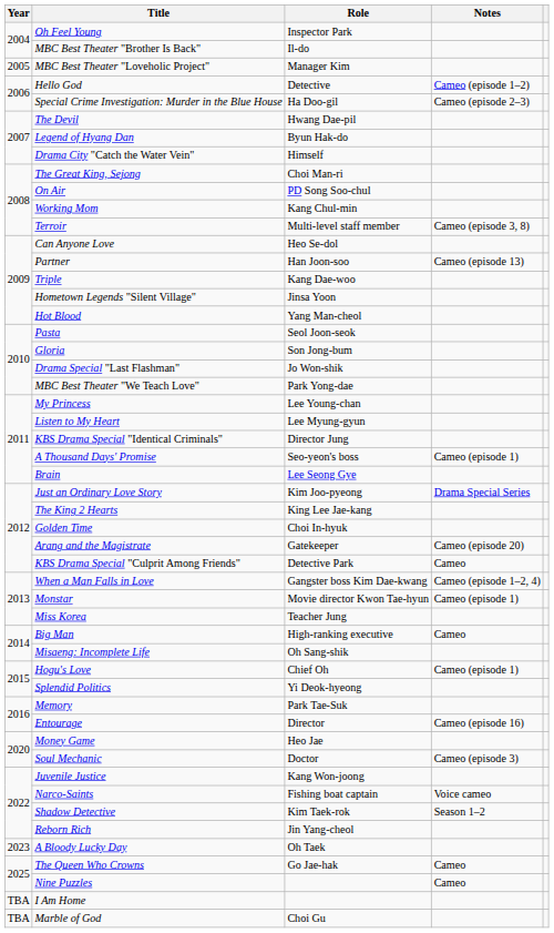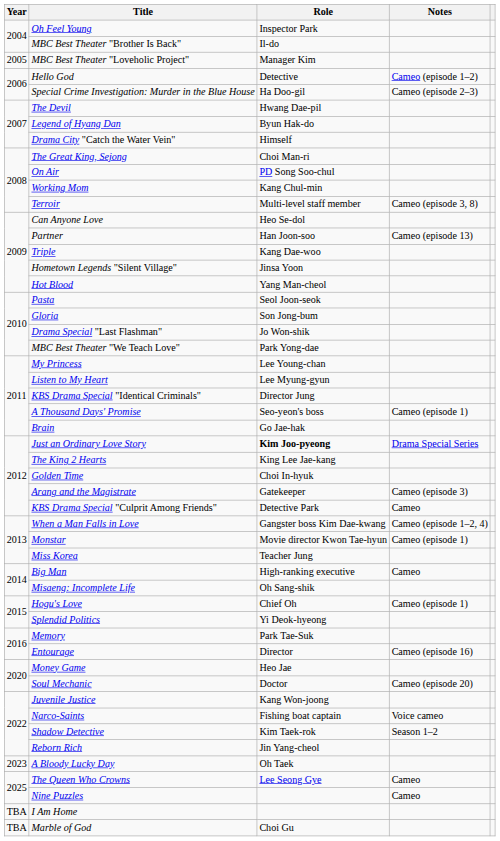Brain | Role: Lee Seong Gye -> Go Jae-hak
Just an Ordinary Love Story | Role: normal -> bold
Arang and the Magistrate | Notes: Cameo (episode 20) -> Cameo (episode 3)
Soul Mechanic | Notes: Cameo (episode 3) -> Cameo (episode 20)
The Queen Who Crowns | Role: Go Jae-hak -> Lee Seong Gye
